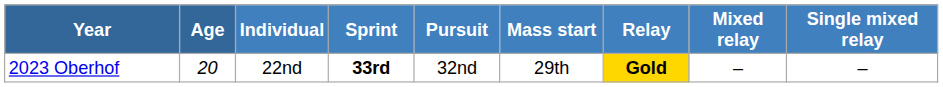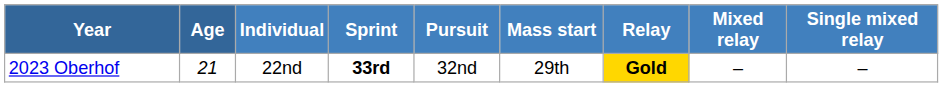2023 Oberhof | Age: 20 -> 21
